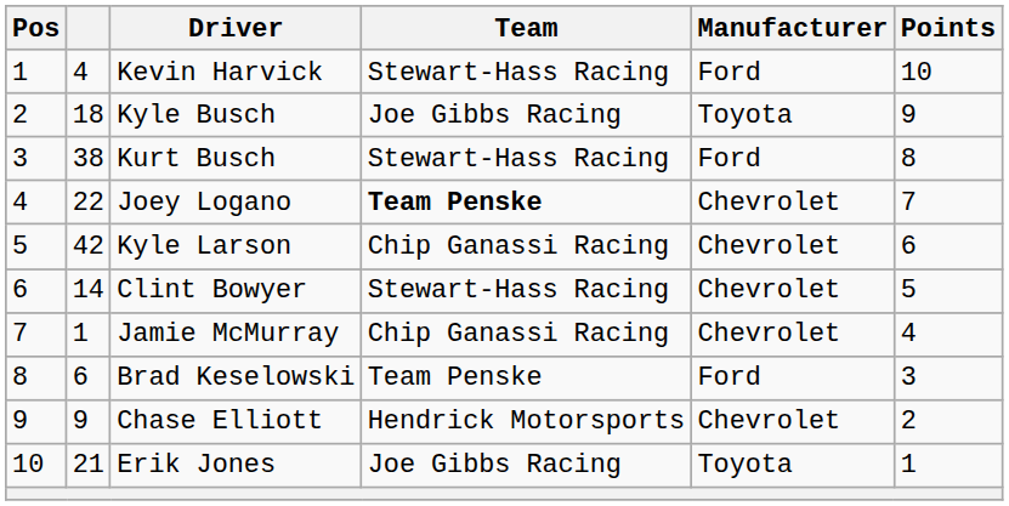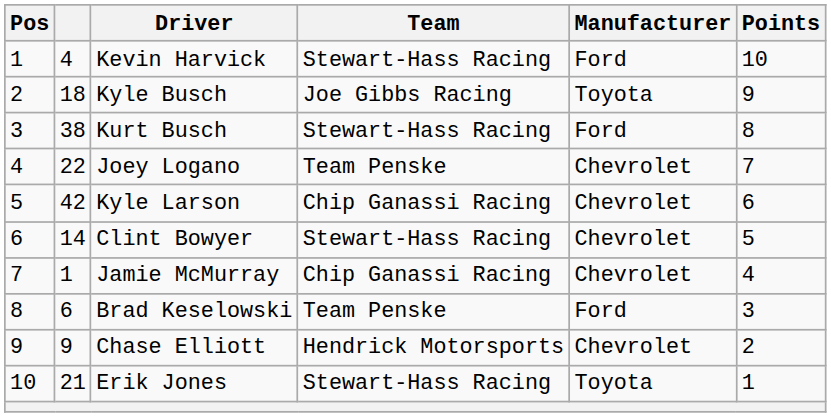Joey Logano | Team: bold -> normal
Erik Jones | Team: Joe Gibbs Racing -> Stewart-Hass Racing
